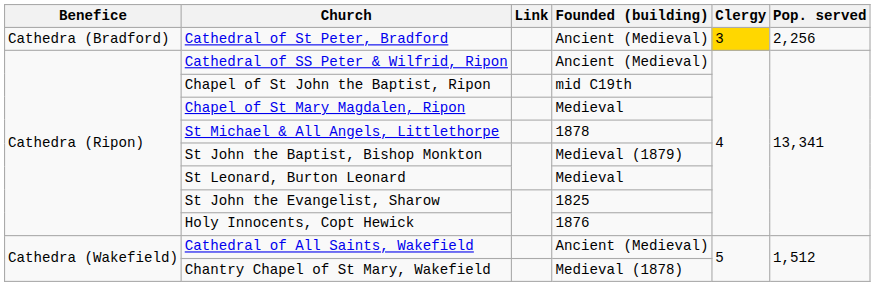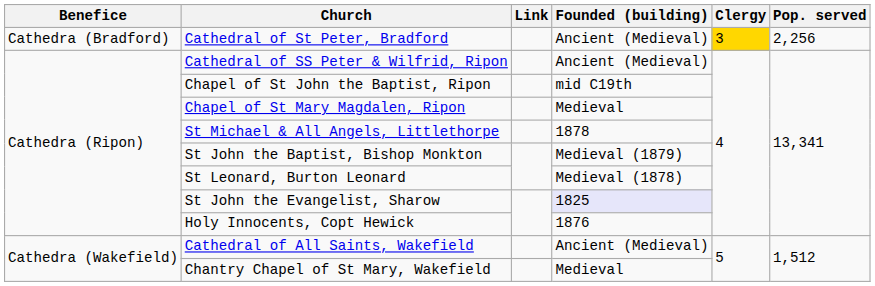St Leonard, Burton Leonard | Founded (building): Medieval -> Medieval (1878)
St John the Evangelist, Sharow | Founded (building): no background -> lavender background
Chantry Chapel of St Mary, Wakefield | Founded (building): Medieval (1878) -> Medieval
